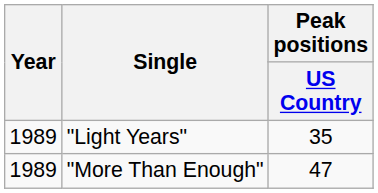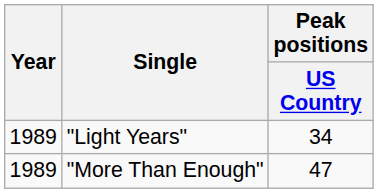"Light Years" | Peak positions / US Country: 35 -> 34
